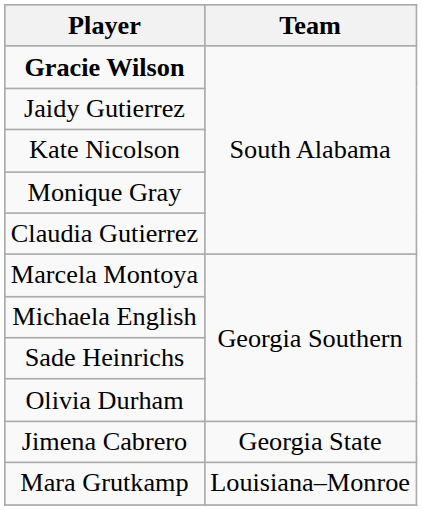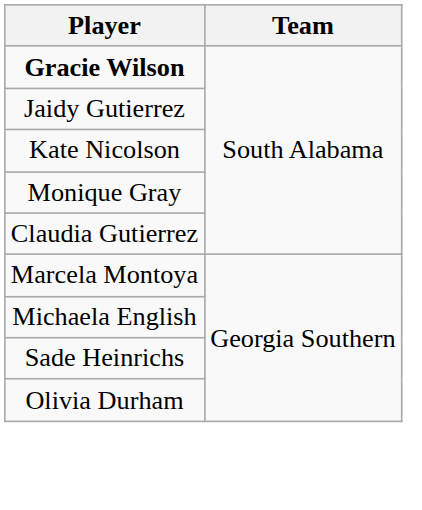- row: Jimena Cabrero | Georgia State
- row: Mara Grutkamp | Louisiana–Monroe
